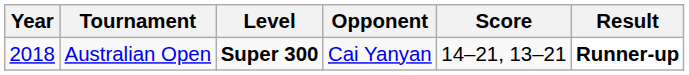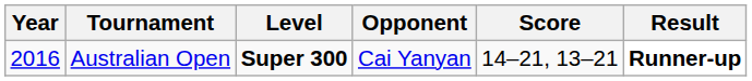Australian Open | Year: 2018 -> 2016
